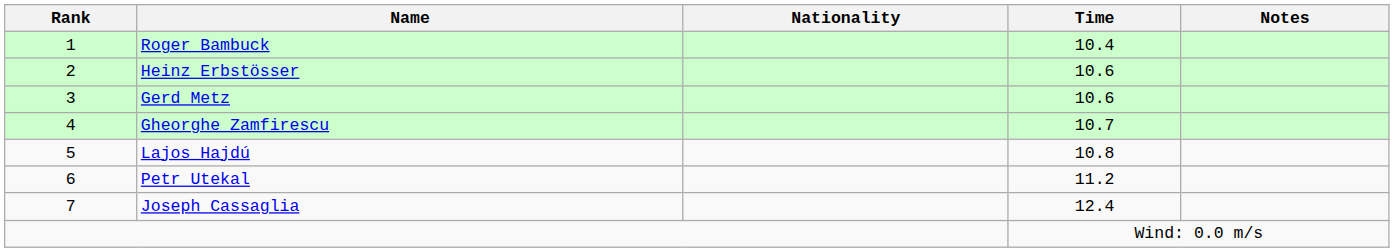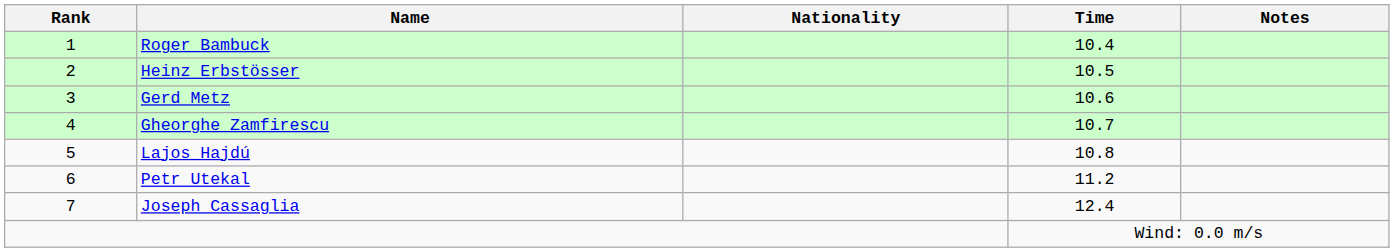Heinz Erbstösser | Time: 10.6 -> 10.5
